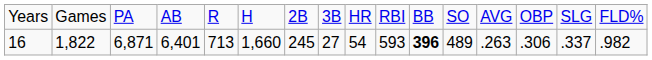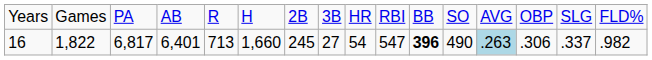16 | column 3: 6,871 -> 6,817
16 | column 10: 593 -> 547
16 | column 12: 489 -> 490
16 | column 13: no background -> lightblue background
